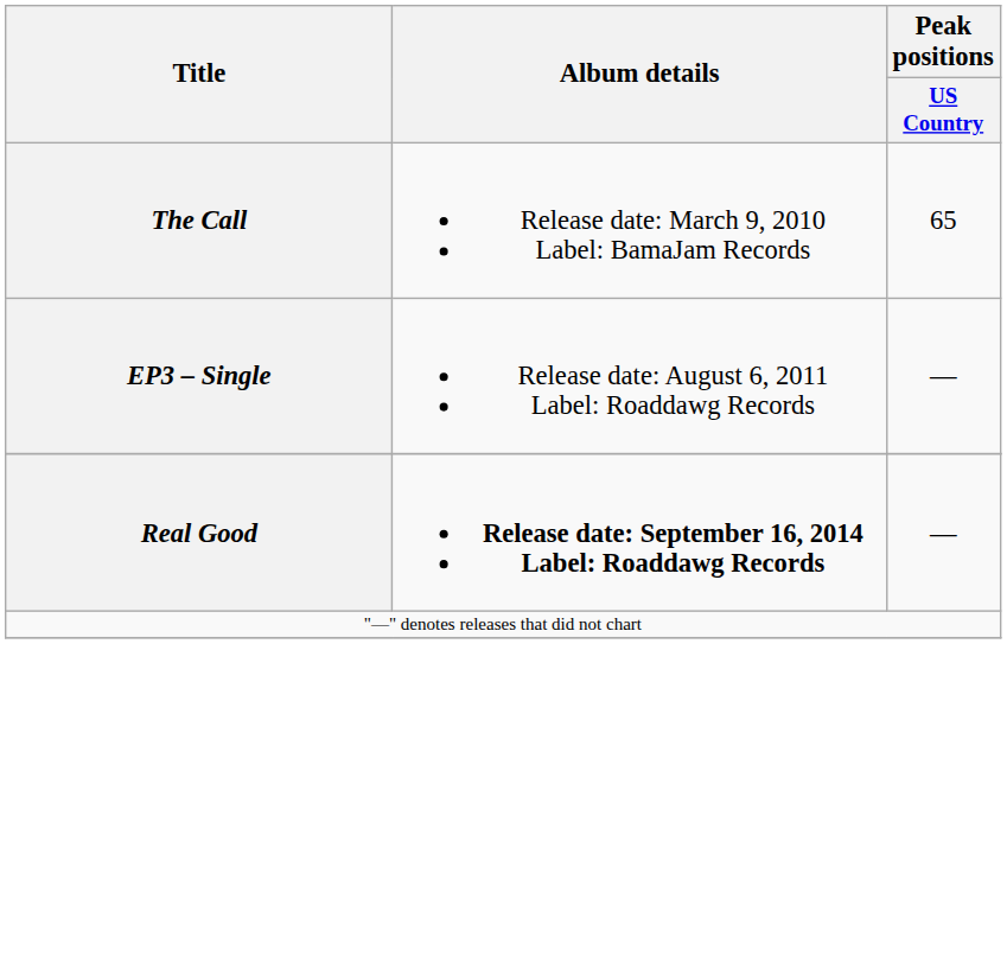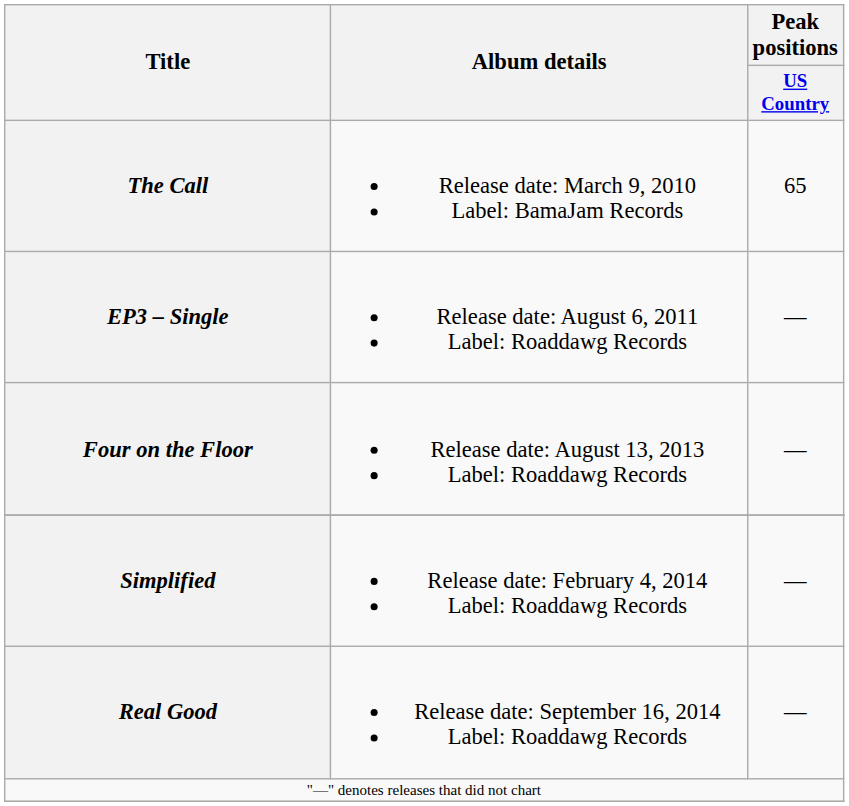+ row: Four on the Floor | Release date: August 13, 2013 Label: Roaddawg Records | —
+ row: Simplified | Release date: February 4, 2014 Label: Roaddawg Records | —
Real Good | Album details: bold -> normal
